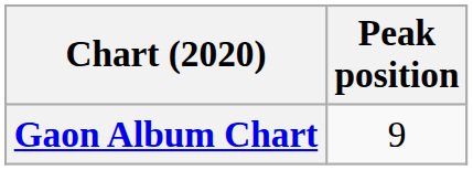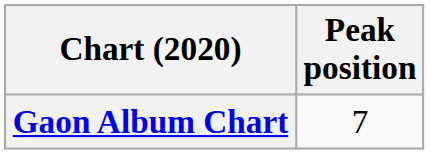Gaon Album Chart | Peak position: 9 -> 7
